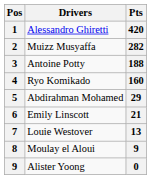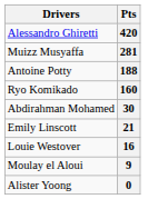- column: Pos | 1 | 2 | 3 | 4 | 5 | 6 | 7 | 8 | 9
Muizz Musyaffa | Pts: 282 -> 281
Abdirahman Mohamed | Pts: 29 -> 30
Louie Westover | Pts: 13 -> 16
